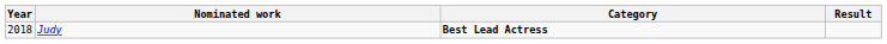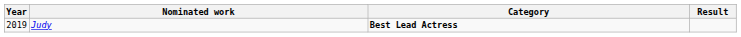Judy | Year: 2018 -> 2019
